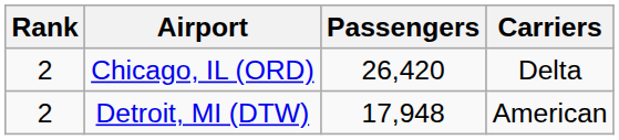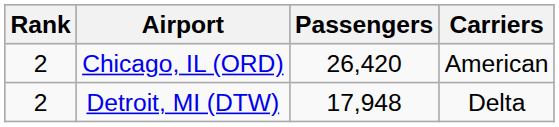Chicago, IL (ORD) | Carriers: Delta -> American
Detroit, MI (DTW) | Carriers: American -> Delta
